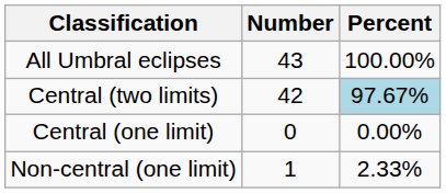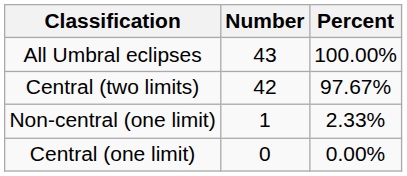Central (two limits) | Percent: lightblue background -> no background
rows swapped: Central (one limit) <-> Non-central (one limit)
